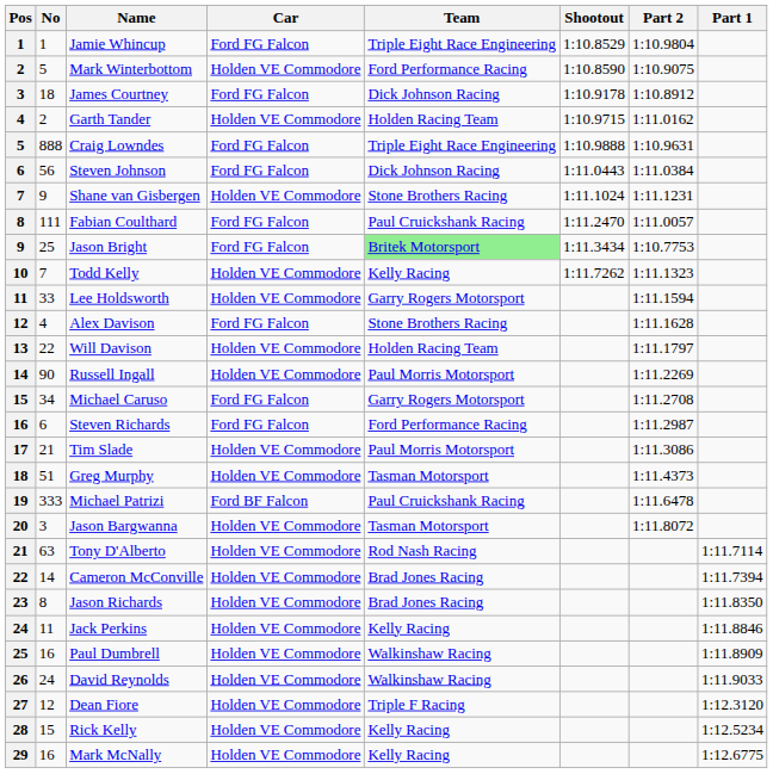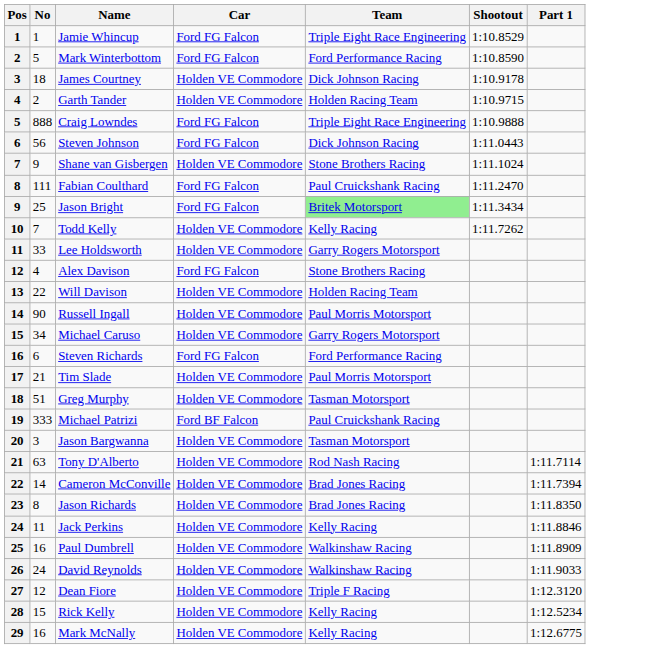- column: Part 2 | 1:10.9804 | 1:10.9075 | 1:10.8912 | 1:11.0162 | 1:10.9631 | 1:11.0384 | 1:11.1231 | 1:11.0057 | 1:10.7753 | 1:11.1323 | 1:11.1594 | 1:11.1628 | 1:11.1797 | 1:11.2269 | 1:11.2708 | 1:11.2987 | 1:11.3086 | 1:11.4373 | 1:11.6478 | 1:11.8072
Mark Winterbottom | Car: Holden VE Commodore -> Ford FG Falcon
James Courtney | Car: Ford FG Falcon -> Holden VE Commodore
Michael Caruso | Car: Ford FG Falcon -> Holden VE Commodore
